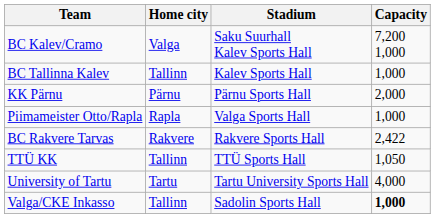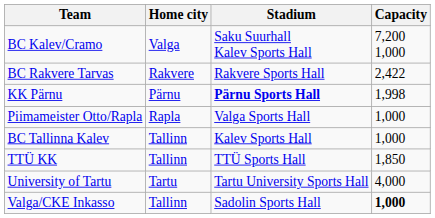rows swapped: BC Rakvere Tarvas <-> BC Tallinna Kalev
KK Pärnu | Stadium: normal -> bold
KK Pärnu | Capacity: 2,000 -> 1,998
TTÜ KK | Capacity: 1,050 -> 1,850
